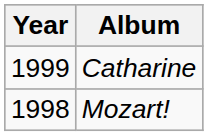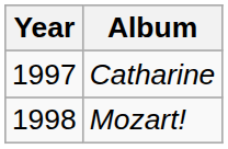Catharine | Year: 1999 -> 1997
